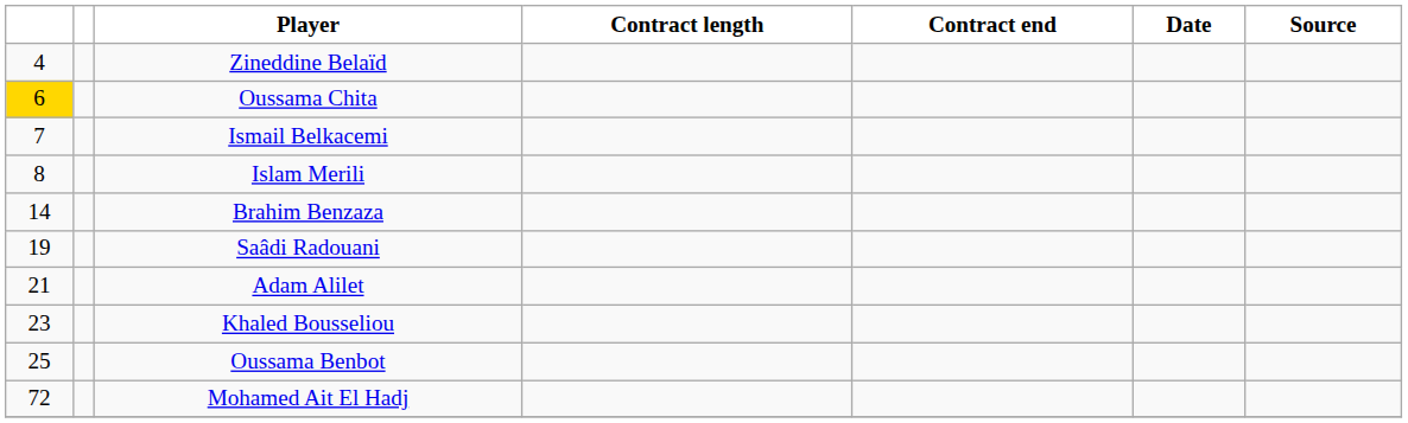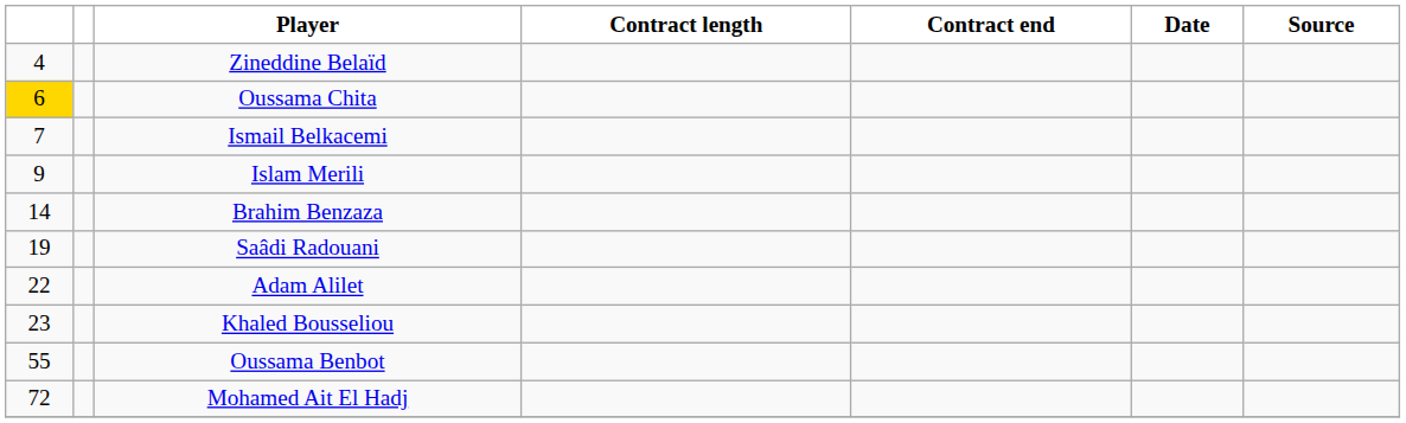Islam Merili | column 1: 8 -> 9
Adam Alilet | column 1: 21 -> 22
Oussama Benbot | column 1: 25 -> 55
